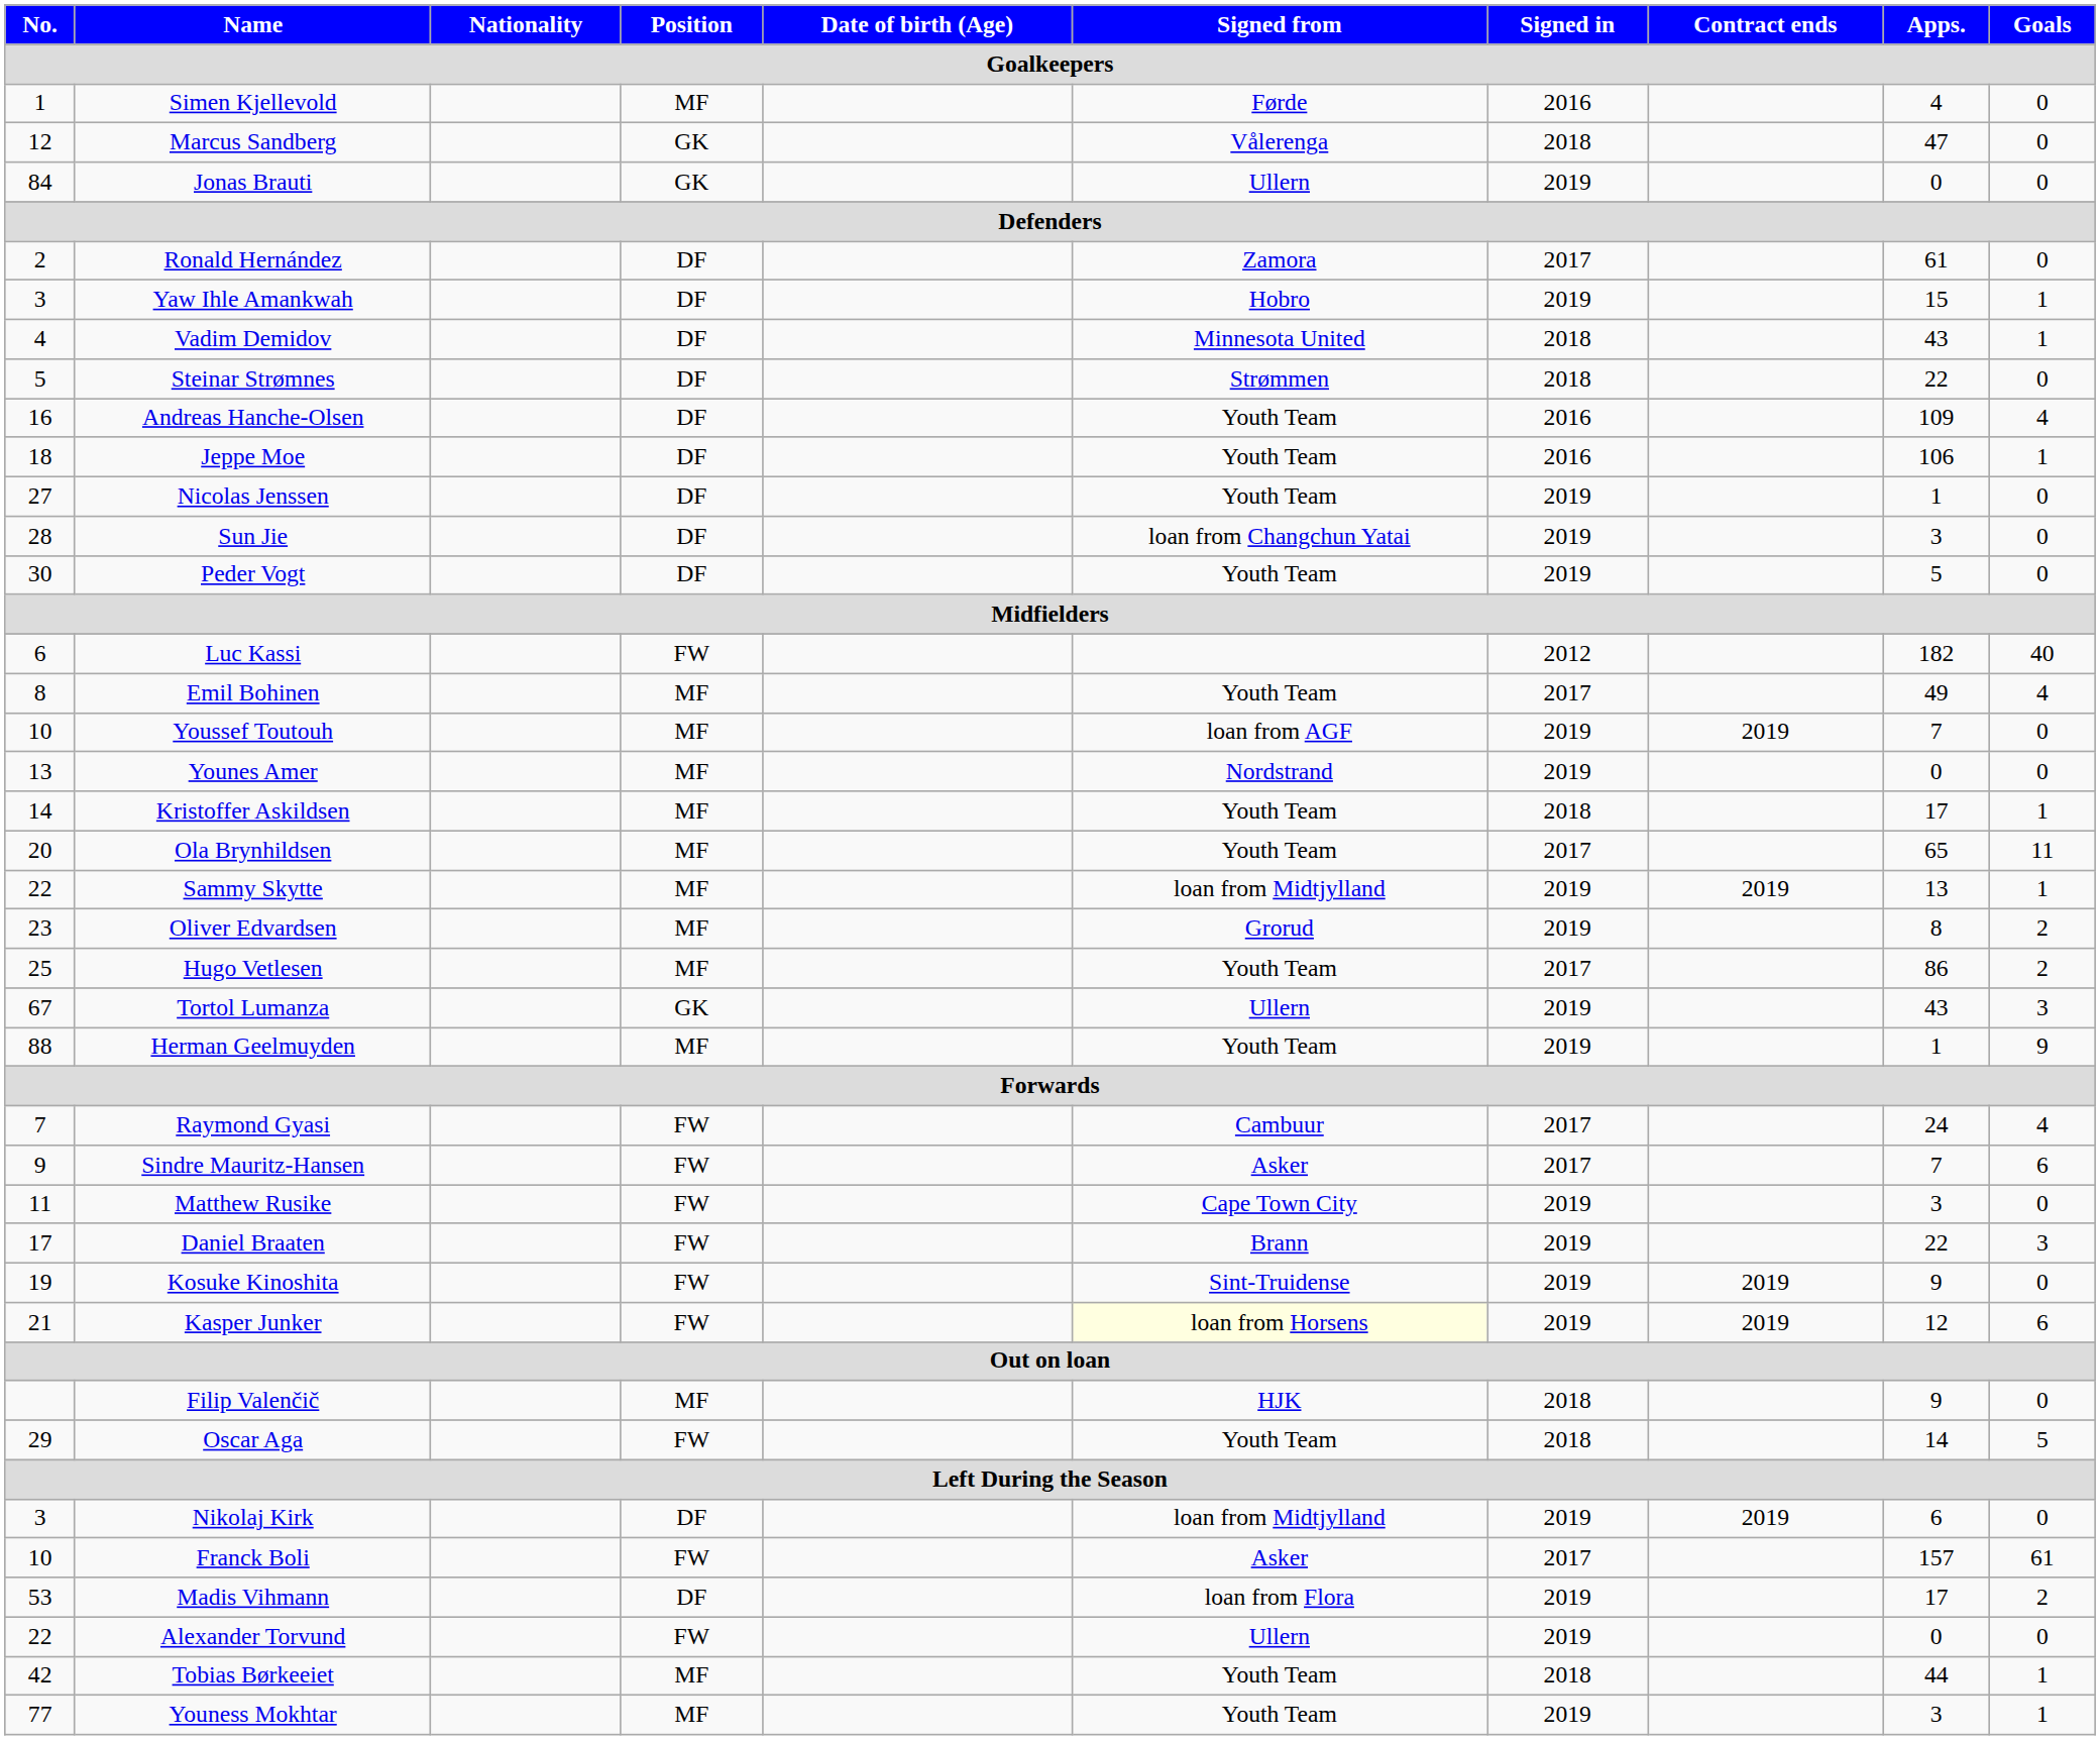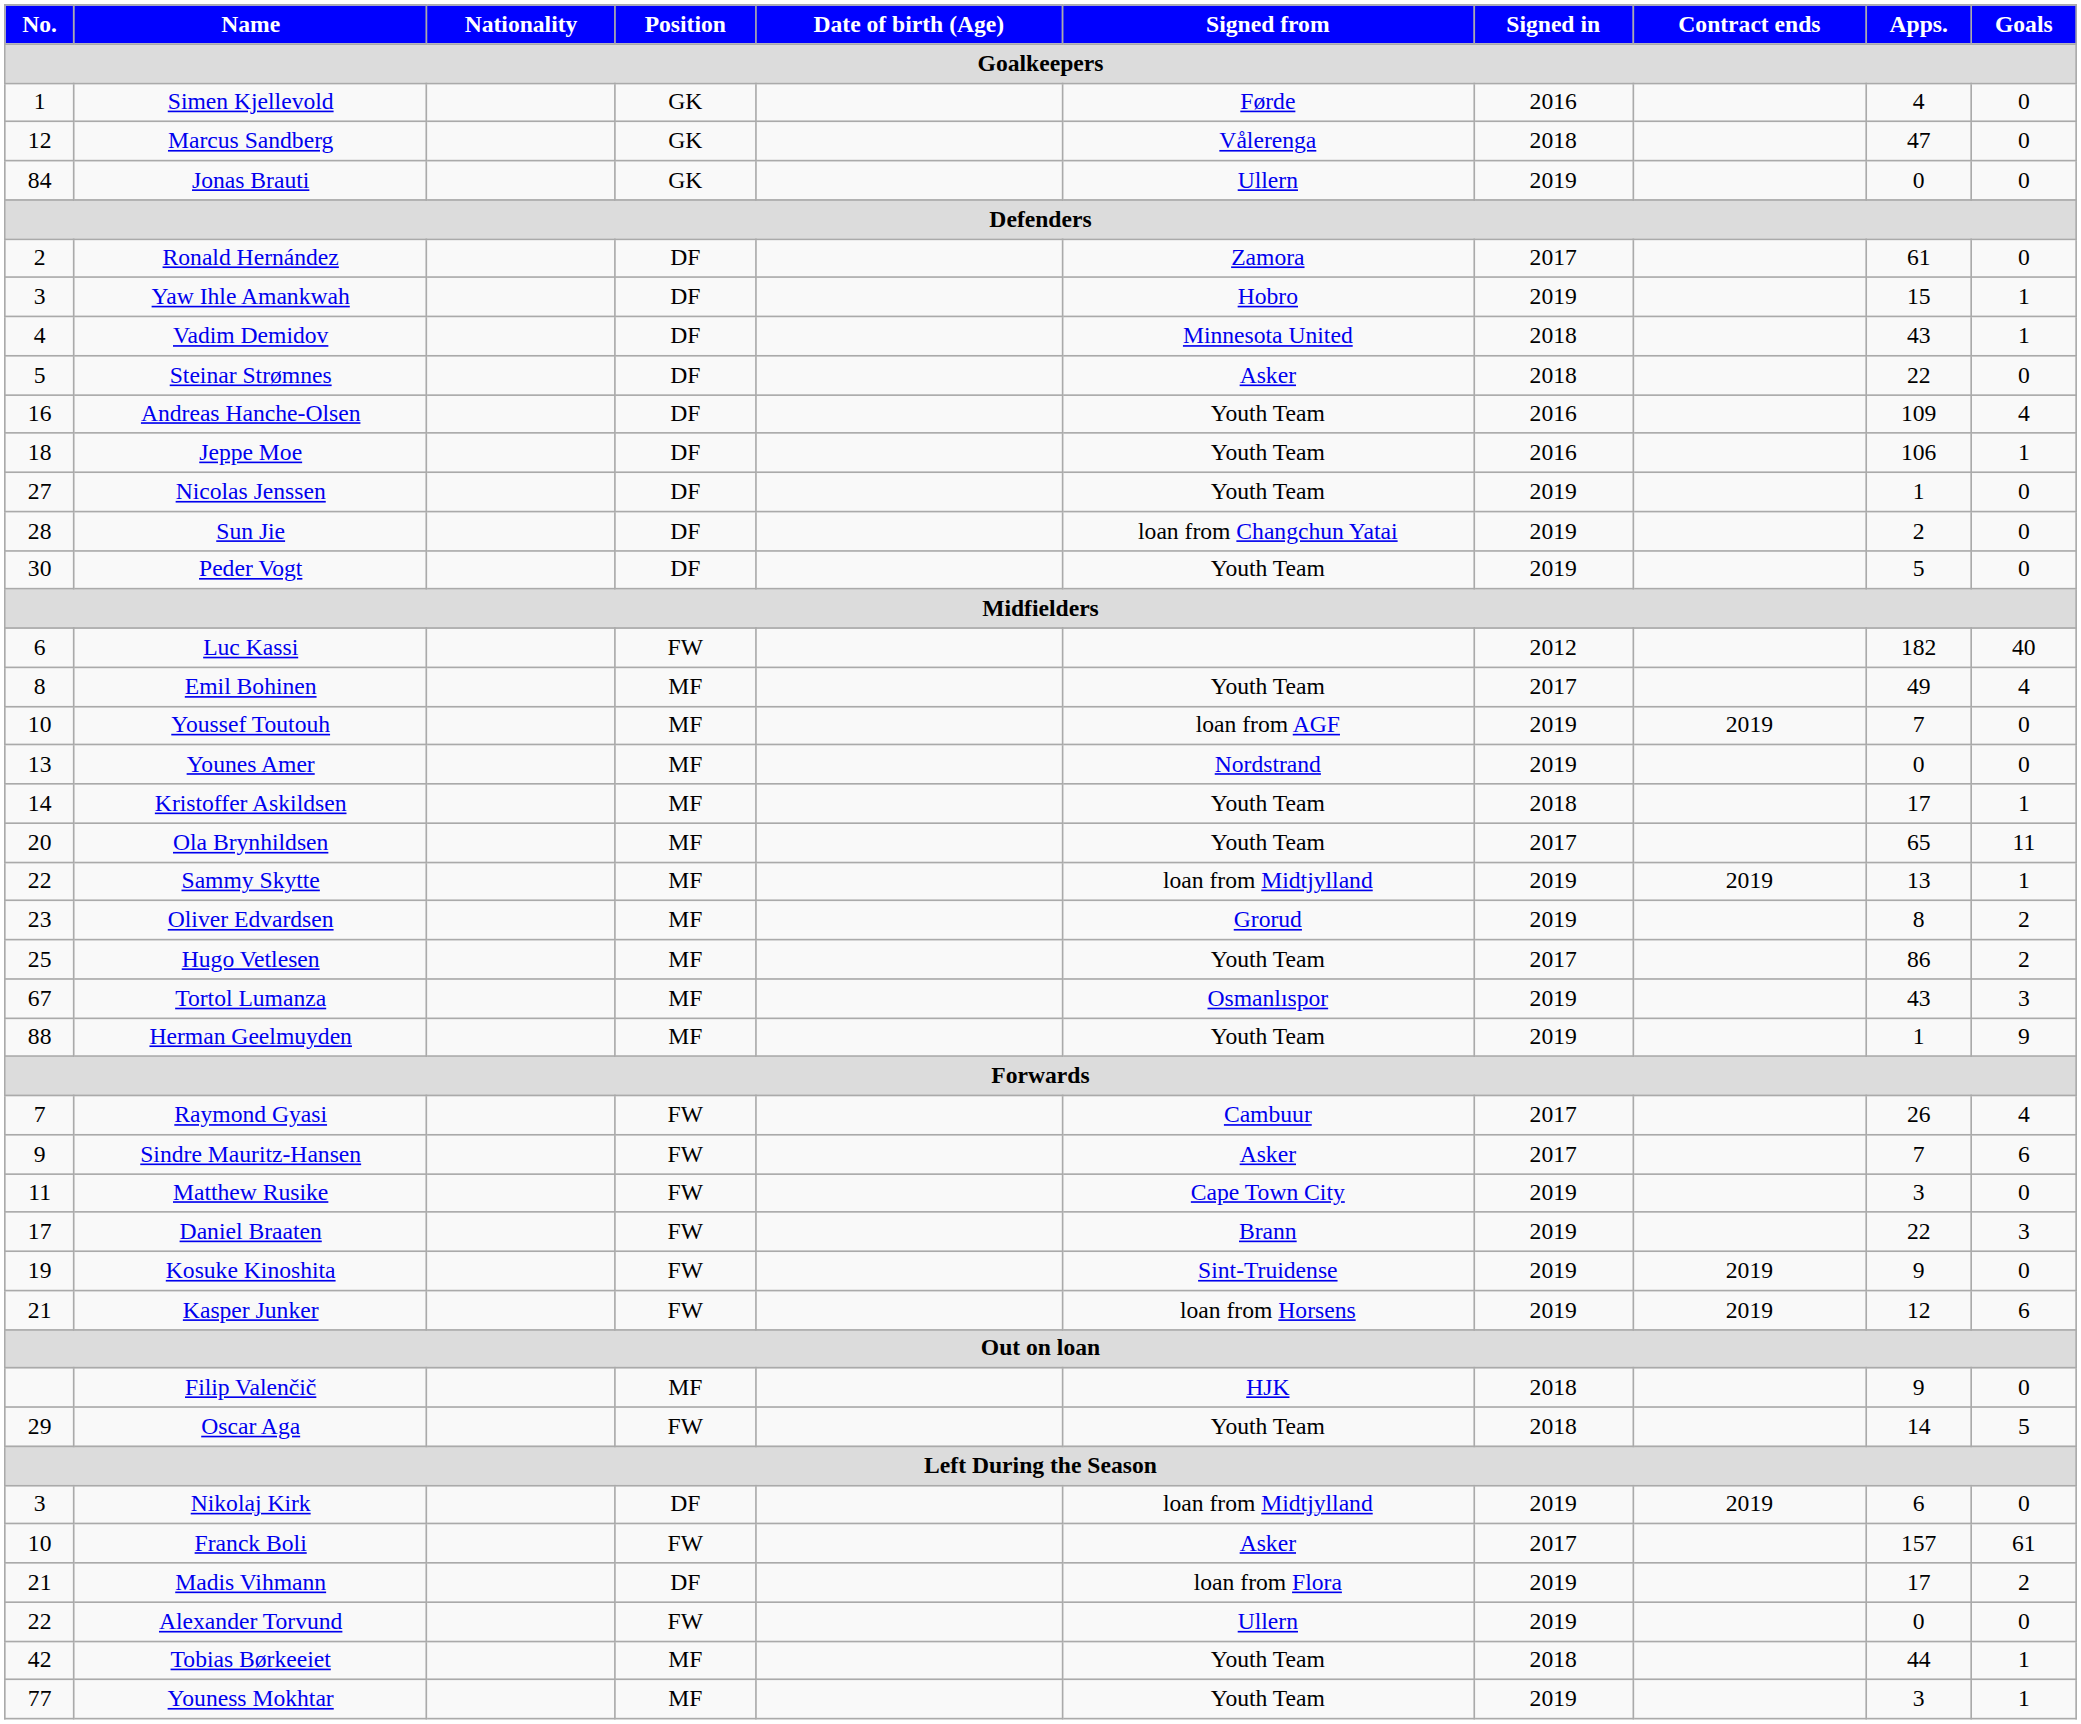Simen Kjellevold | Position: MF -> GK
Steinar Strømnes | Signed from: Strømmen -> Asker
Sun Jie | Apps.: 3 -> 2
Tortol Lumanza | Position: GK -> MF
Tortol Lumanza | Signed from: Ullern -> Osmanlıspor
Raymond Gyasi | Apps.: 24 -> 26
Kasper Junker | Signed from: lightyellow background -> no background
Madis Vihmann | No.: 53 -> 21
